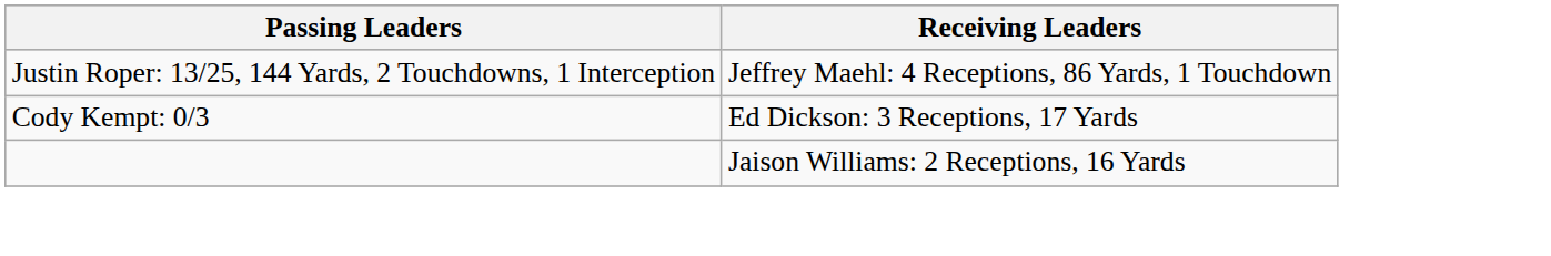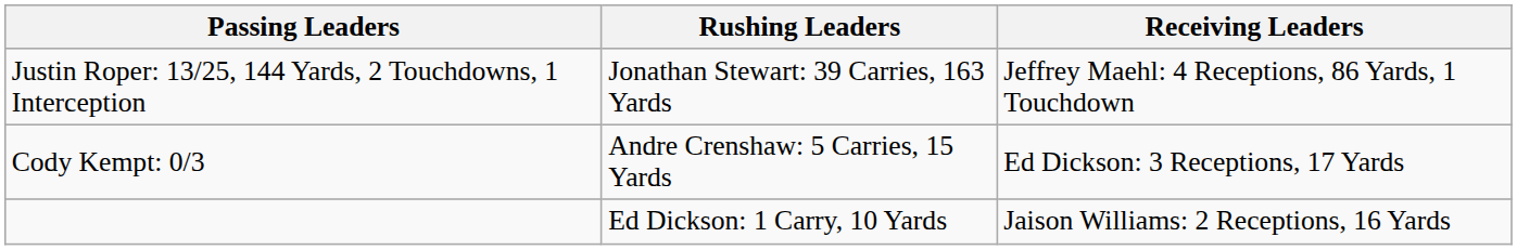+ column: Rushing Leaders | Jonathan Stewart: 39 Carries, 163 Yards | Andre Crenshaw: 5 Carries, 15 Yards | Ed Dickson: 1 Carry, 10 Yards
